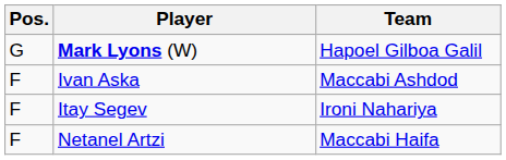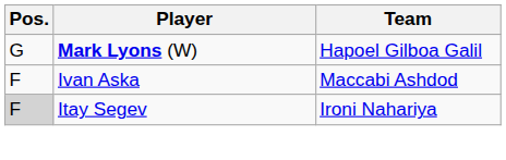Itay Segev | Pos.: no background -> lightgrey background
- row: F | Netanel Artzi | Maccabi Haifa
